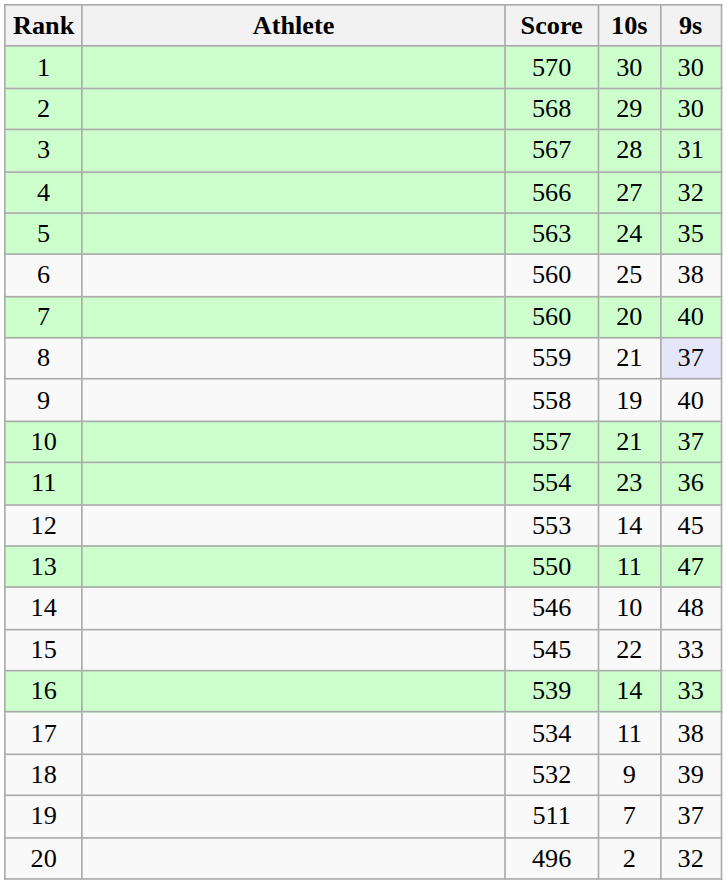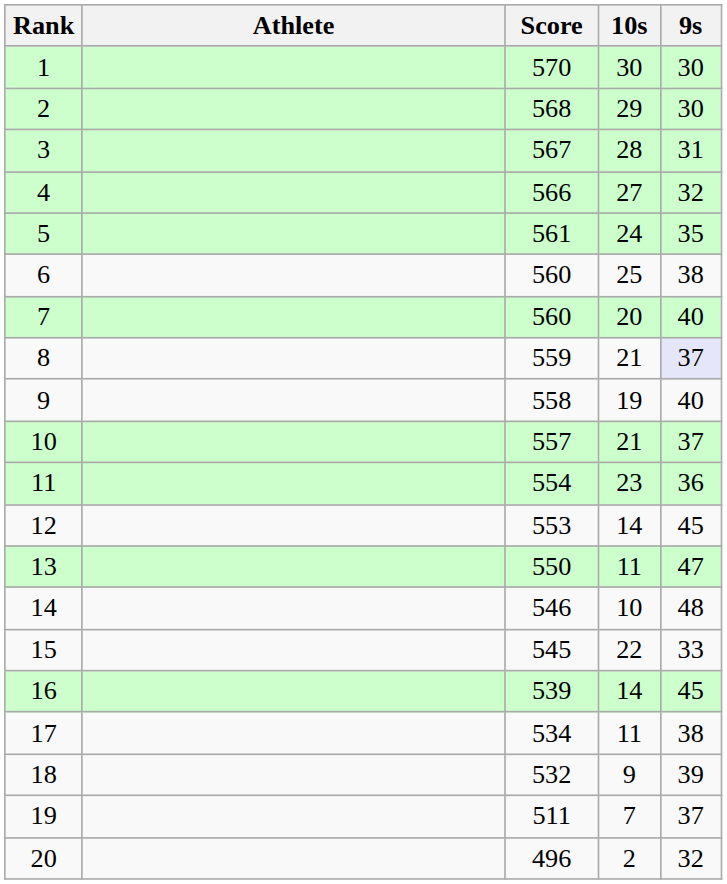5 | Score: 563 -> 561
16 | 9s: 33 -> 45
